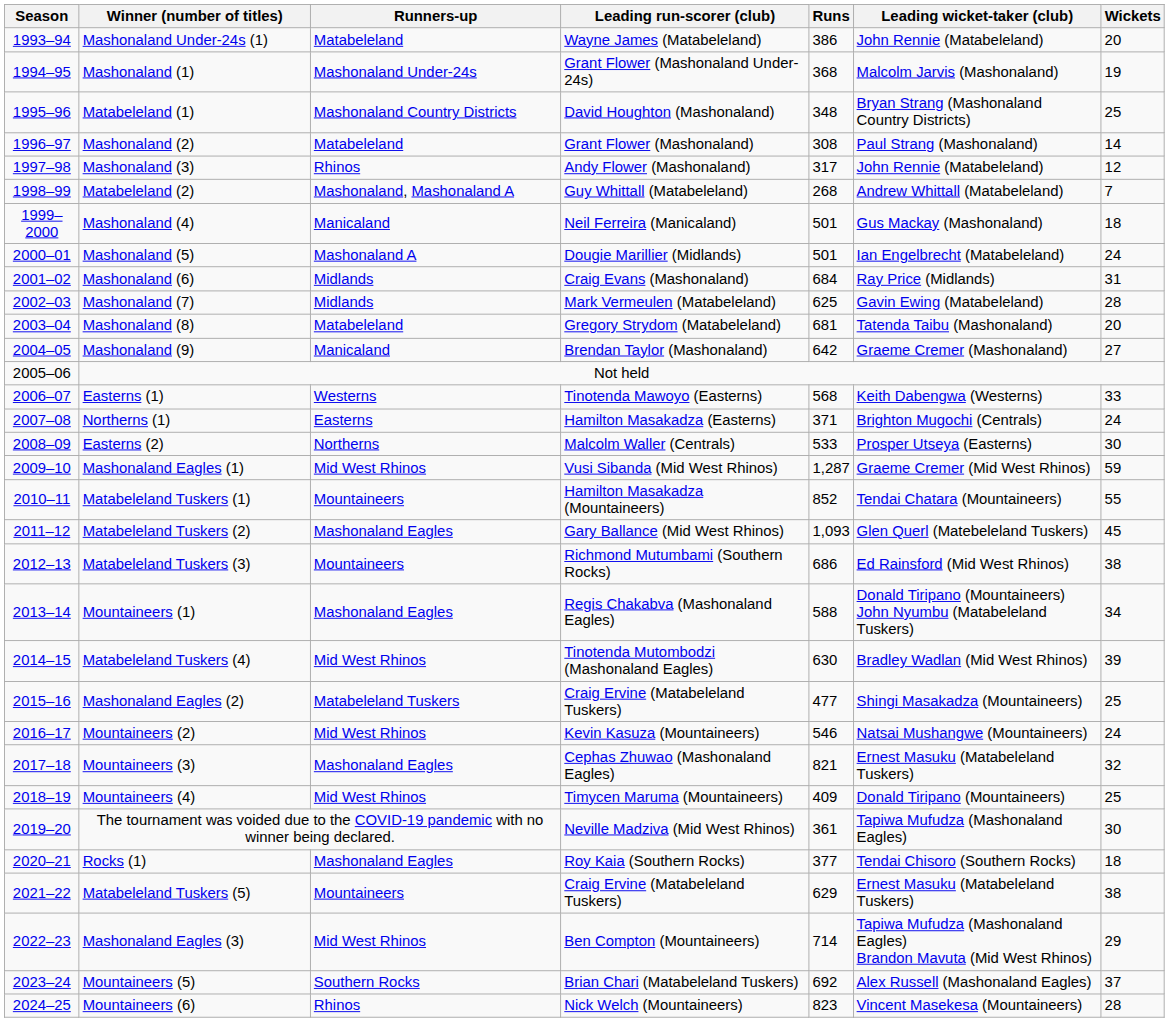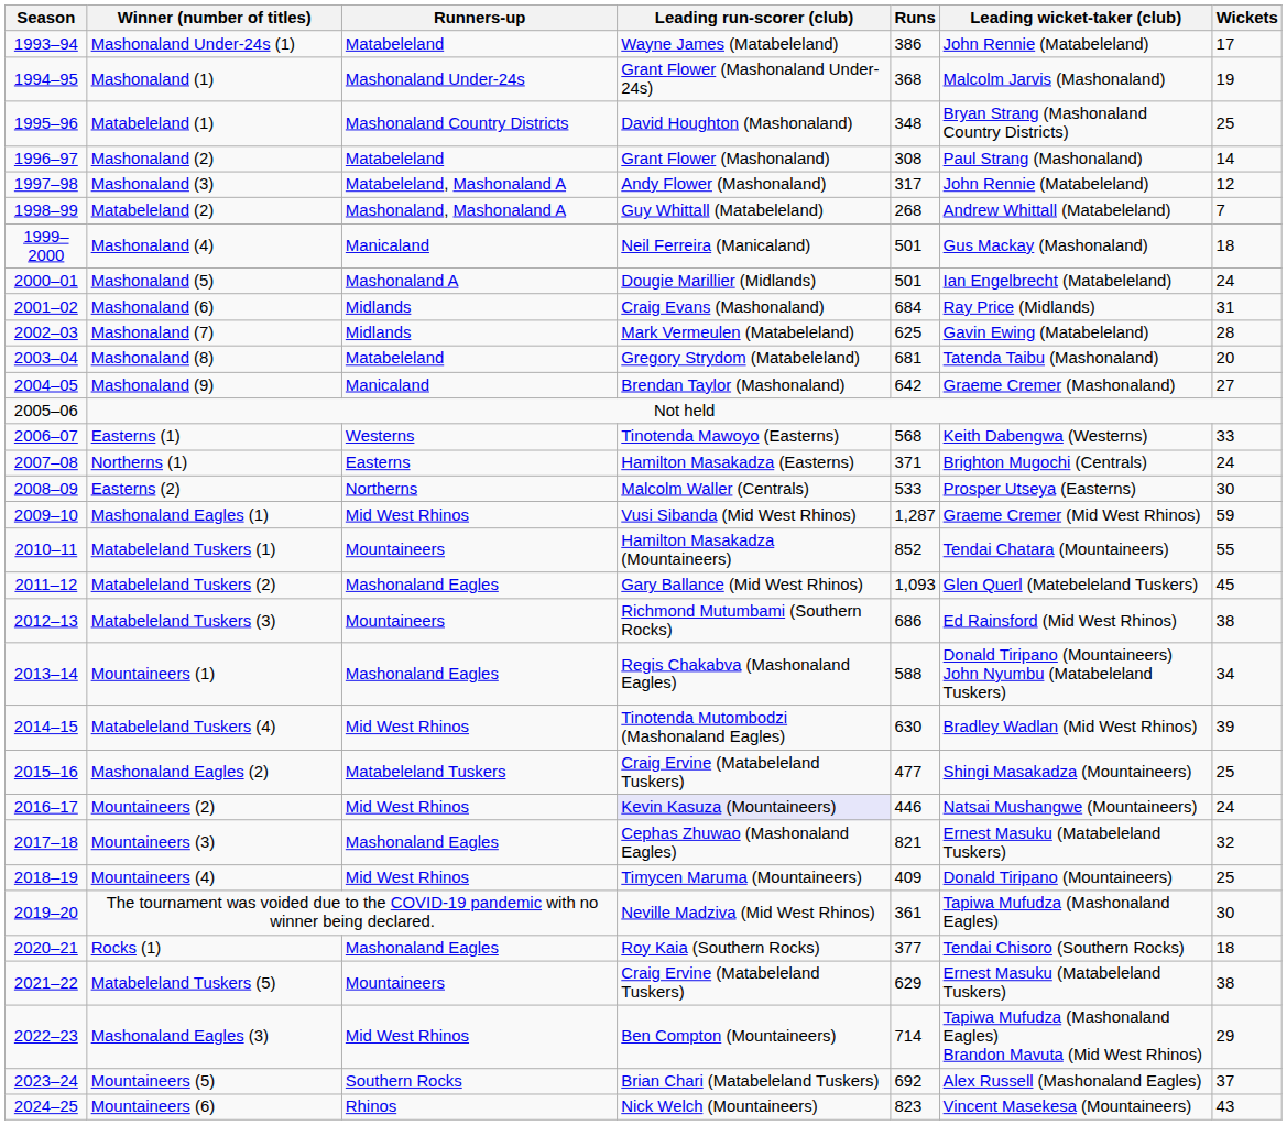Mashonaland Under-24s (1) | Wickets: 20 -> 17
Mashonaland (3) | Runners-up: Rhinos -> Matabeleland, Mashonaland A
Mountaineers (2) | Leading run-scorer (club): no background -> lavender background
Mountaineers (2) | Runs: 546 -> 446
Mountaineers (6) | Wickets: 28 -> 43
